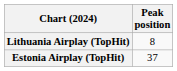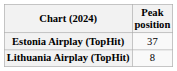rows swapped: Estonia Airplay (TopHit) <-> Lithuania Airplay (TopHit)
